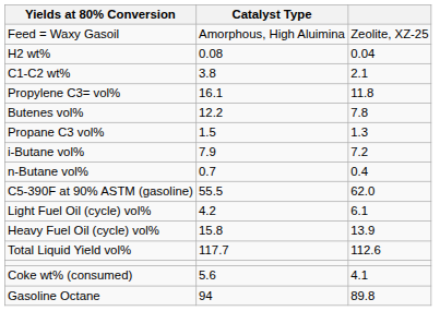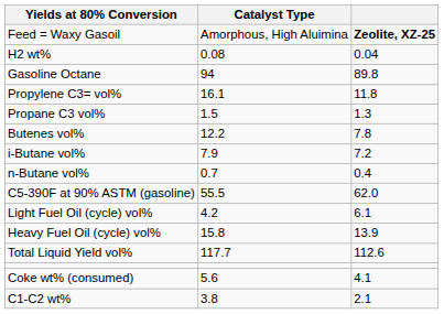Feed = Waxy Gasoil | column 3: normal -> bold
rows swapped: C1-C2 wt% <-> Gasoline Octane
rows swapped: Propane C3 vol% <-> Butenes vol%
